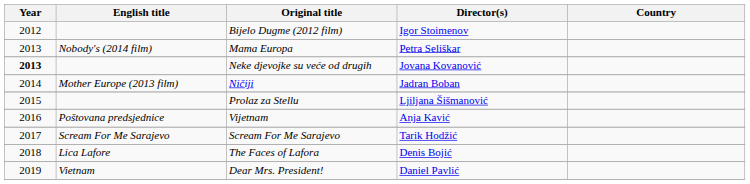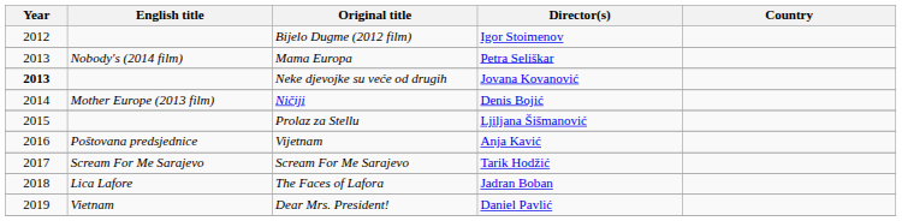Ničiji | Director(s): Jadran Boban -> Denis Bojić
The Faces of Lafora | Director(s): Denis Bojić -> Jadran Boban
